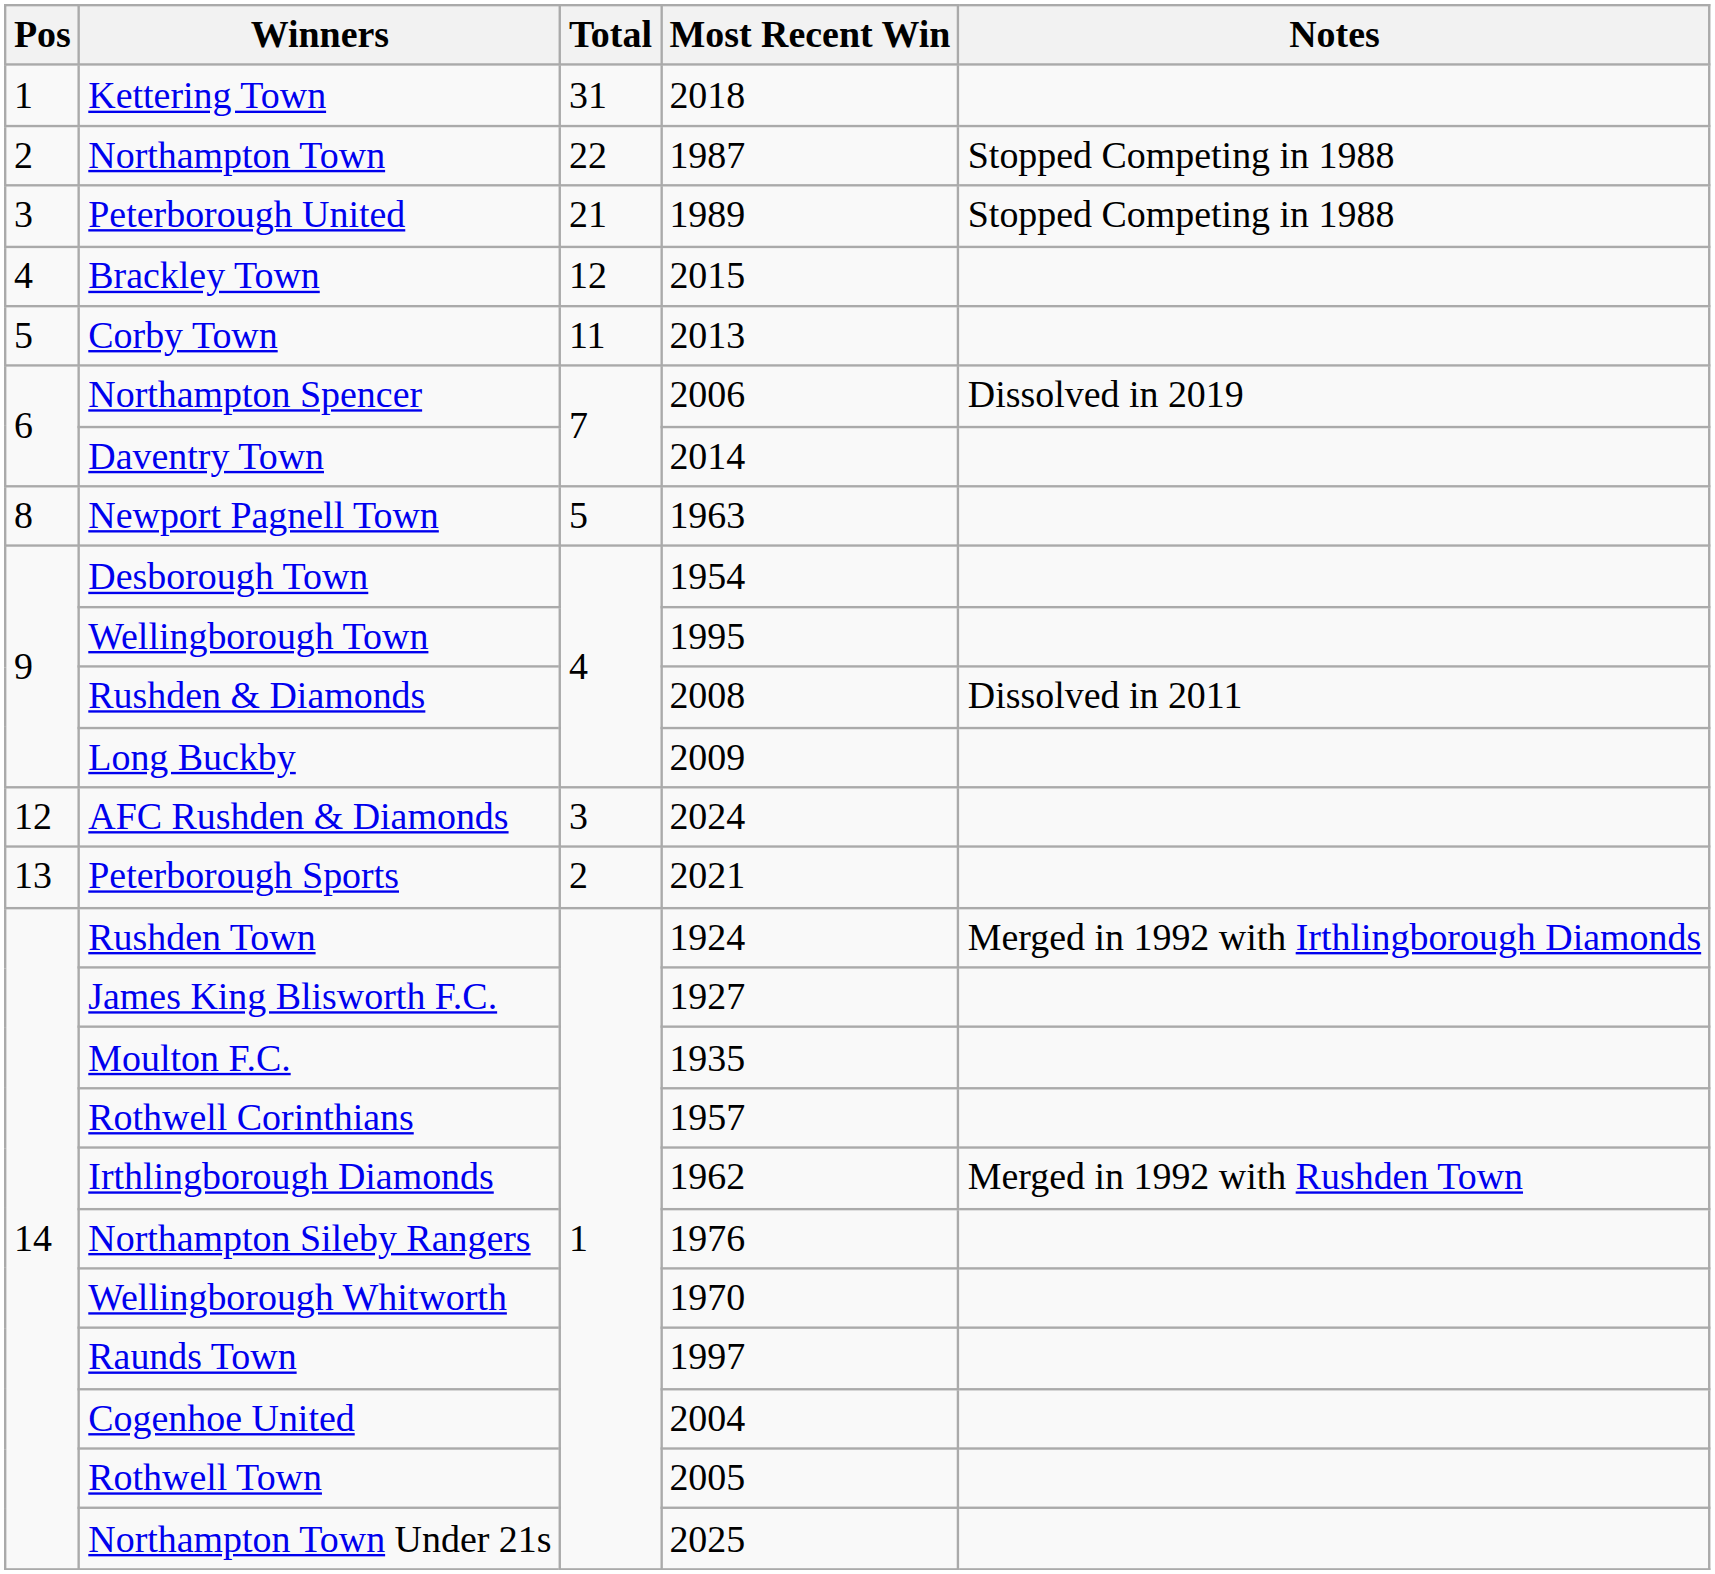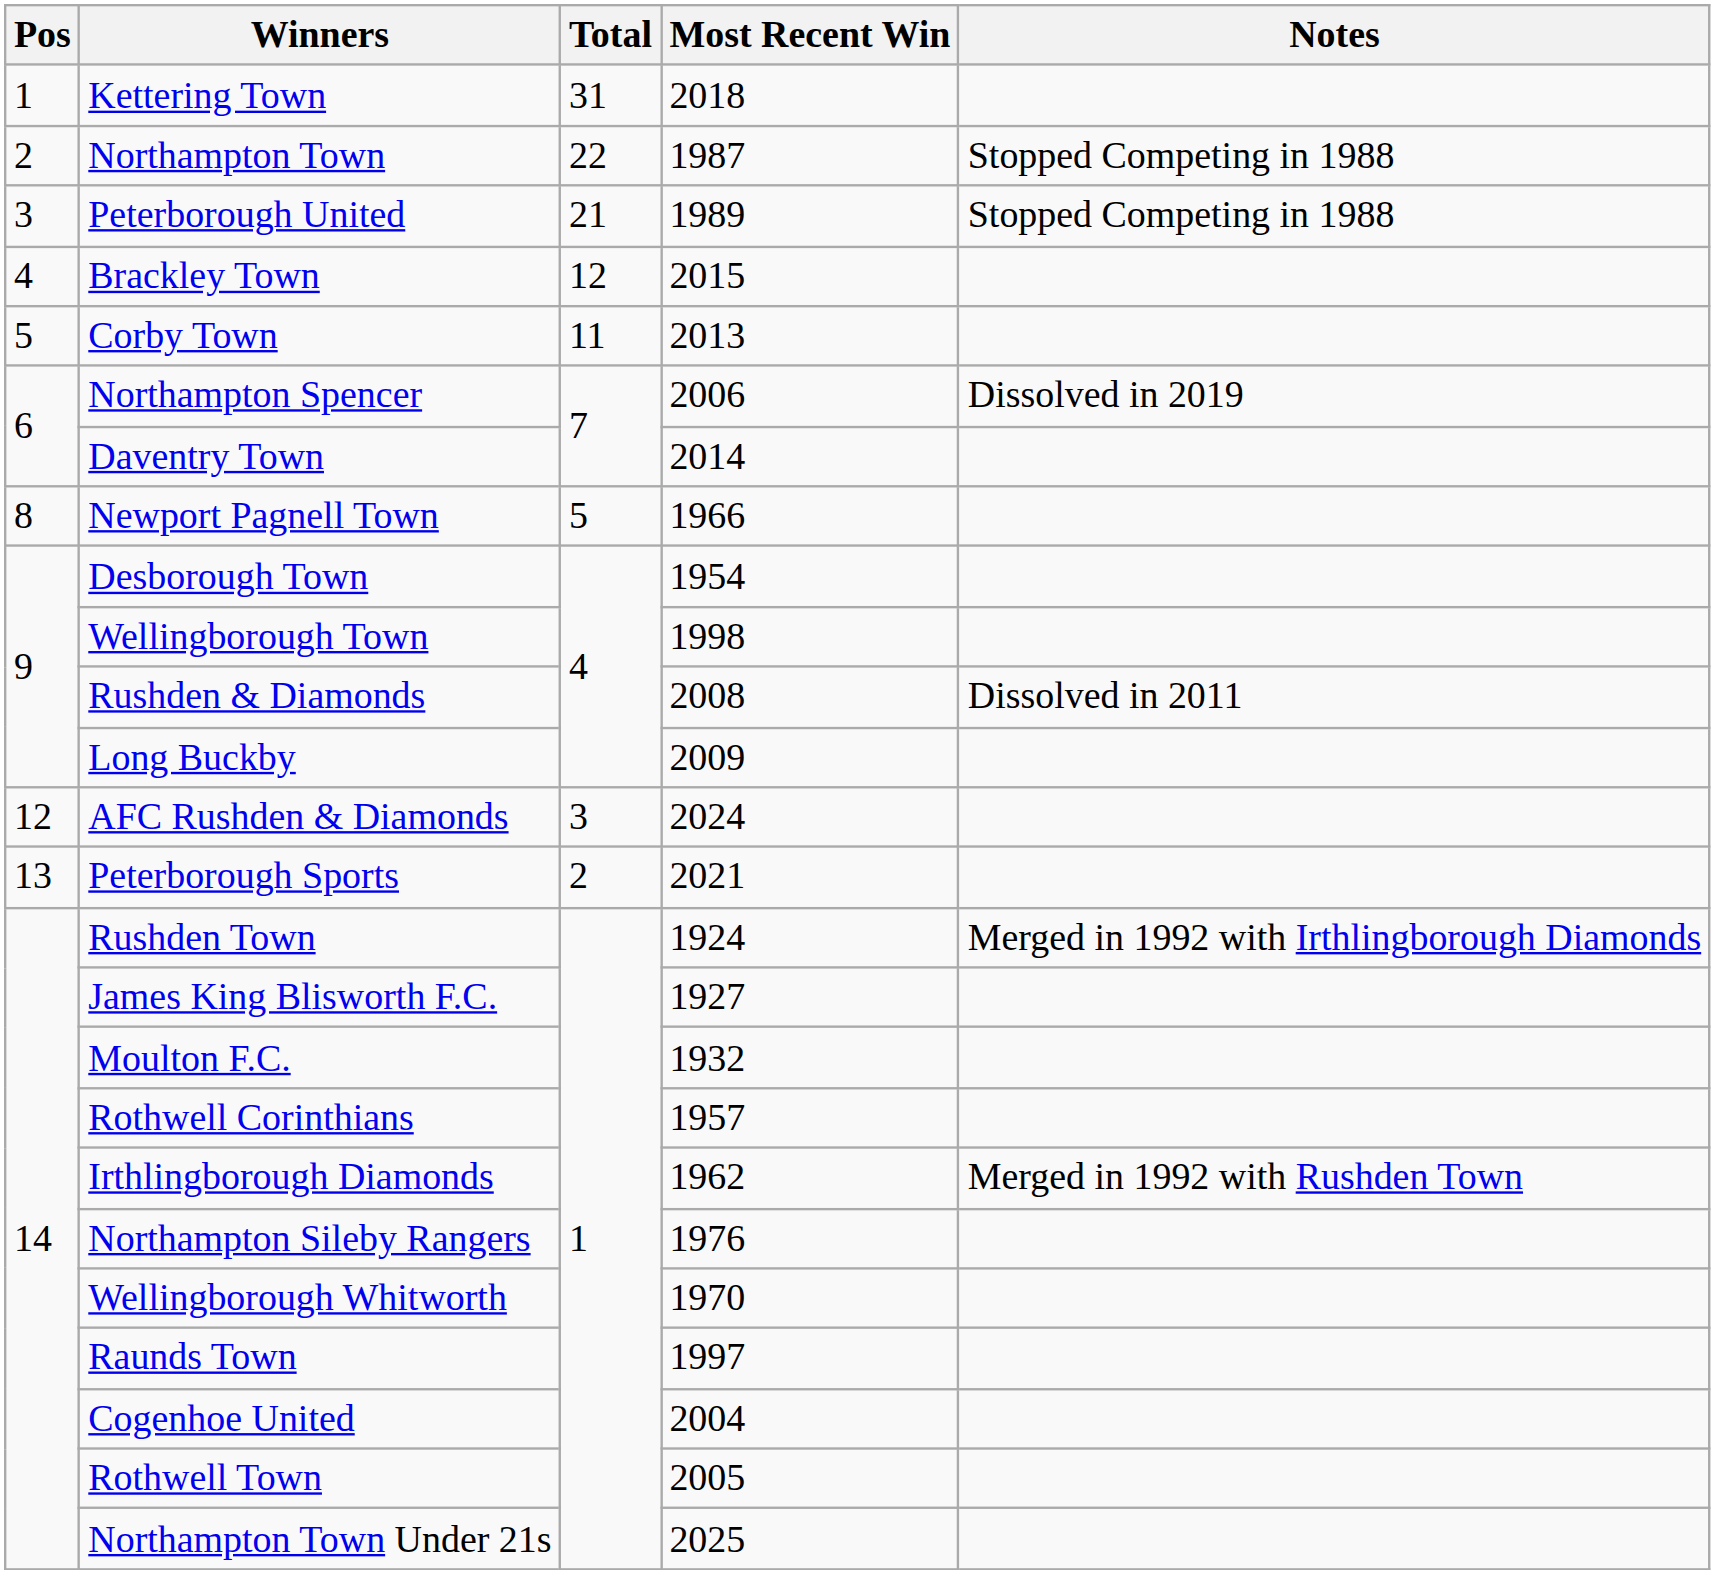Newport Pagnell Town | Most Recent Win: 1963 -> 1966
Wellingborough Town | Most Recent Win: 1995 -> 1998
Moulton F.C. | Most Recent Win: 1935 -> 1932
